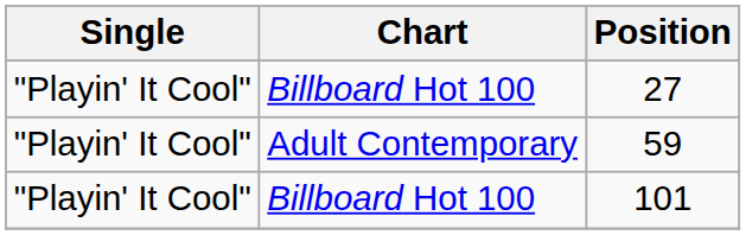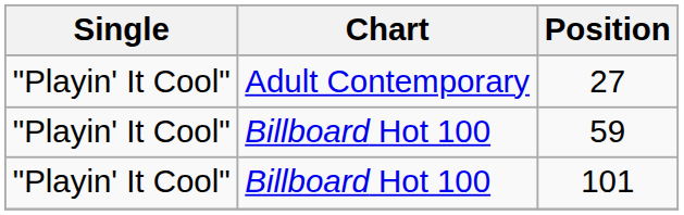27 | Chart: Billboard Hot 100 -> Adult Contemporary
59 | Chart: Adult Contemporary -> Billboard Hot 100
